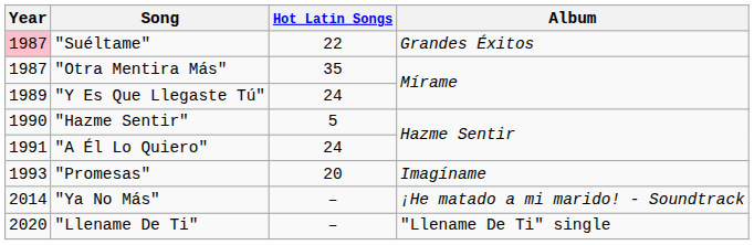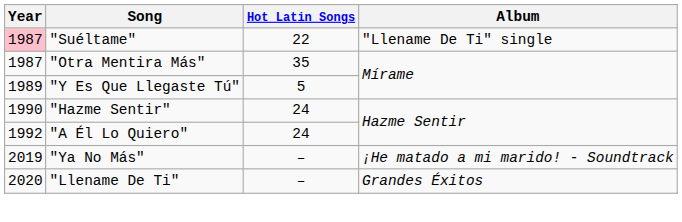"Suéltame" | Album: Grandes Éxitos -> "Llename De Ti" single
"Y Es Que Llegaste Tú" | Hot Latin Songs: 24 -> 5
"Hazme Sentir" | Hot Latin Songs: 5 -> 24
"A Él Lo Quiero" | Year: 1991 -> 1992
- row: 1993 | "Promesas" | 20 | Imagíname
"Ya No Más" | Year: 2014 -> 2019
"Llename De Ti" | Album: "Llename De Ti" single -> Grandes Éxitos
